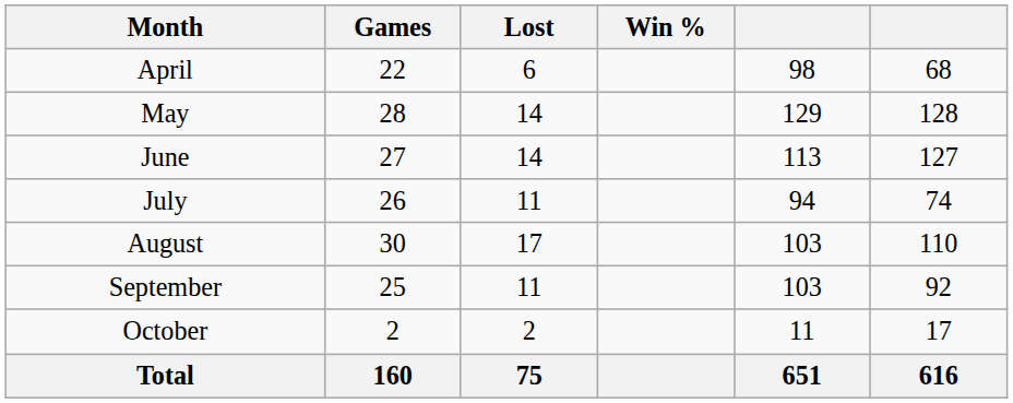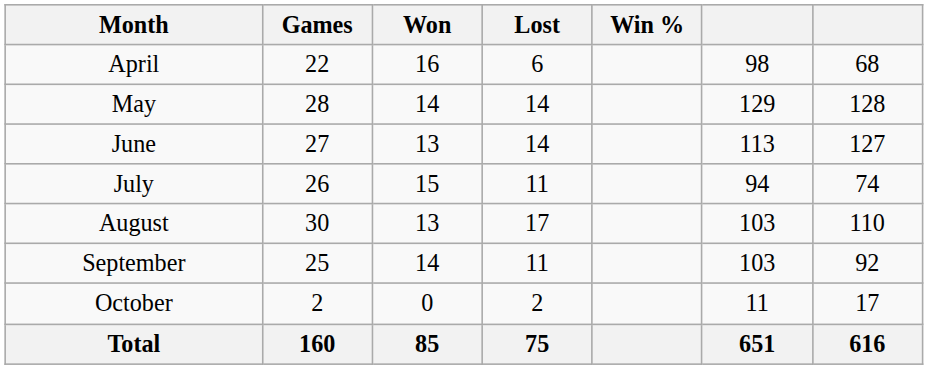+ column: Won | 16 | 14 | 13 | 15 | 13 | 14 | 0 | 85
